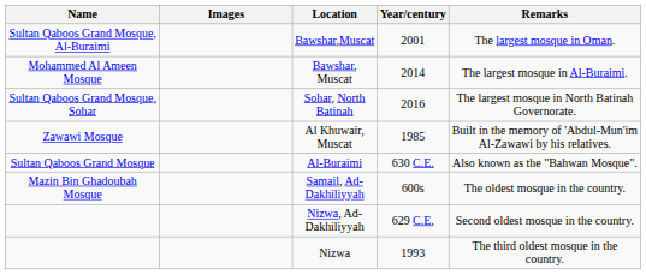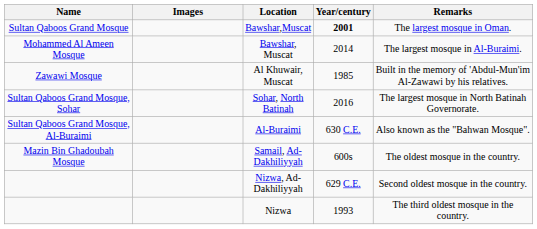Bawshar,Muscat | Name: Sultan Qaboos Grand Mosque, Al-Buraimi -> Sultan Qaboos Grand Mosque
Bawshar,Muscat | Year/century: normal -> bold
rows swapped: Al Khuwair, Muscat <-> Sohar, North Batinah
Al-Buraimi | Name: Sultan Qaboos Grand Mosque -> Sultan Qaboos Grand Mosque, Al-Buraimi
